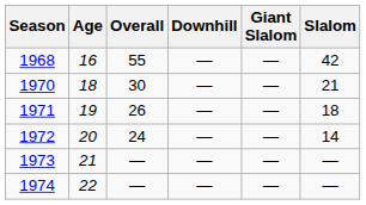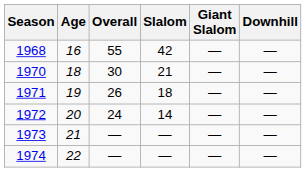columns swapped: Slalom <-> Downhill
